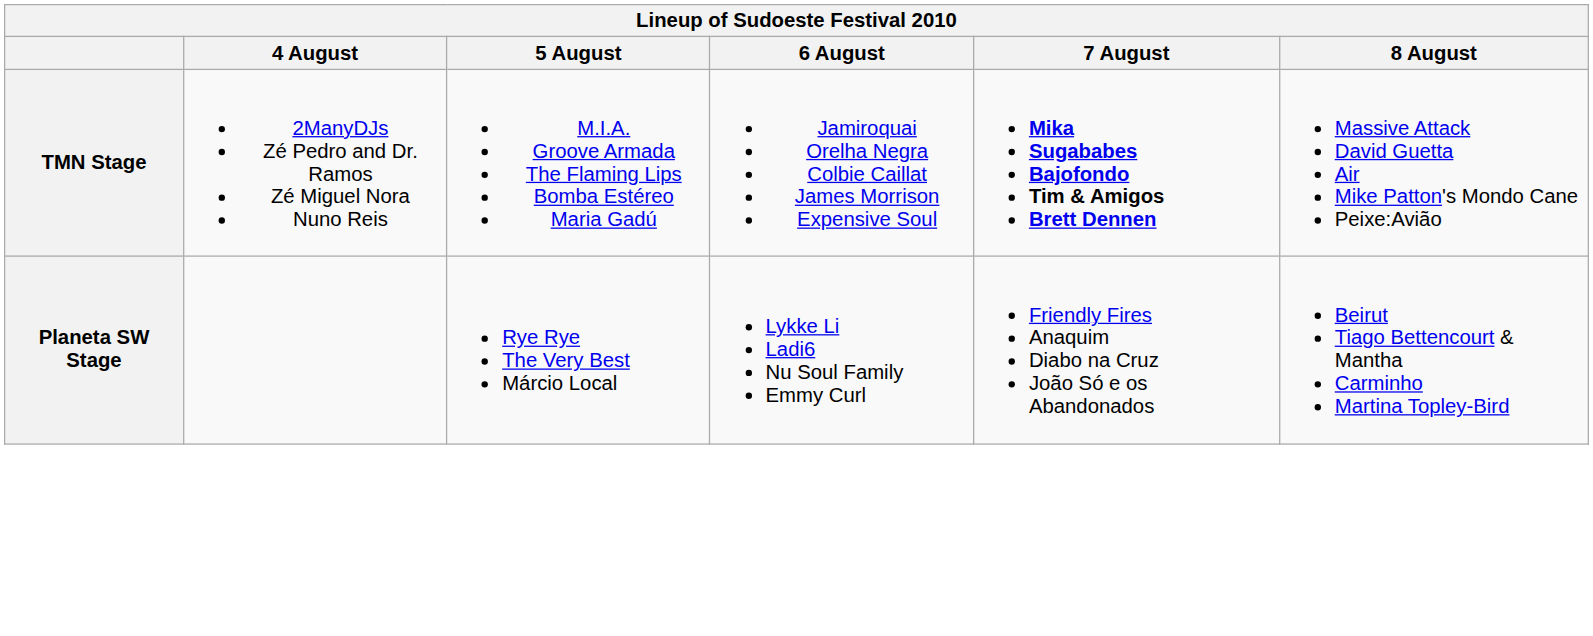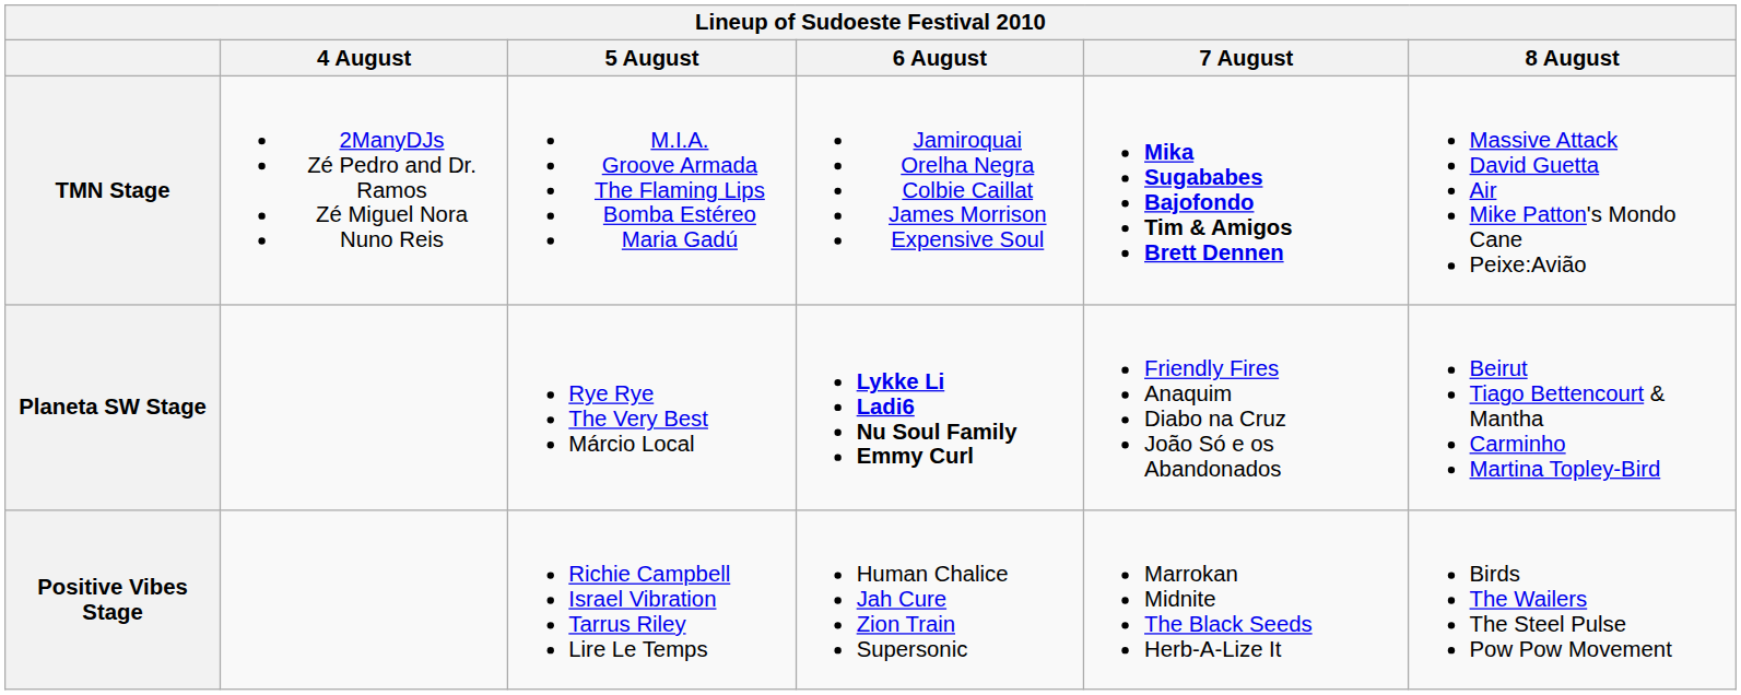Planeta SW Stage | 6 August: normal -> bold
+ row: Positive Vibes Stage | Richie Campbell Israel Vibration Tarrus Riley Lire Le Temps | Human Chalice Jah Cure Zion Train Supersonic | Marrokan Midnite The Black Seeds Herb-A-Lize It | Birds The Wailers The Steel Pulse Pow Pow Movement
